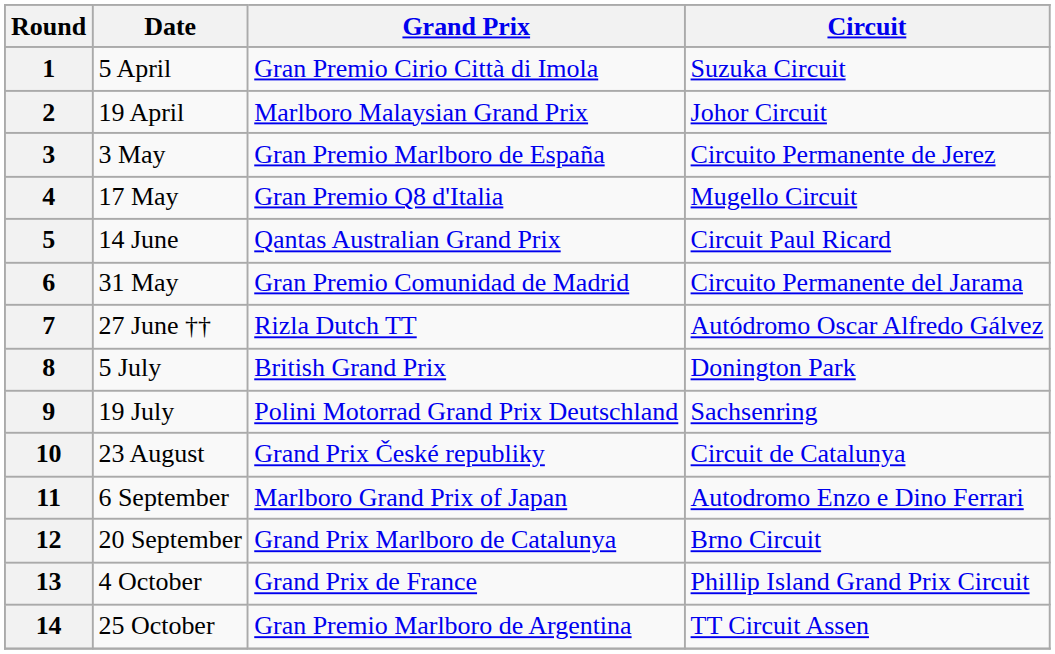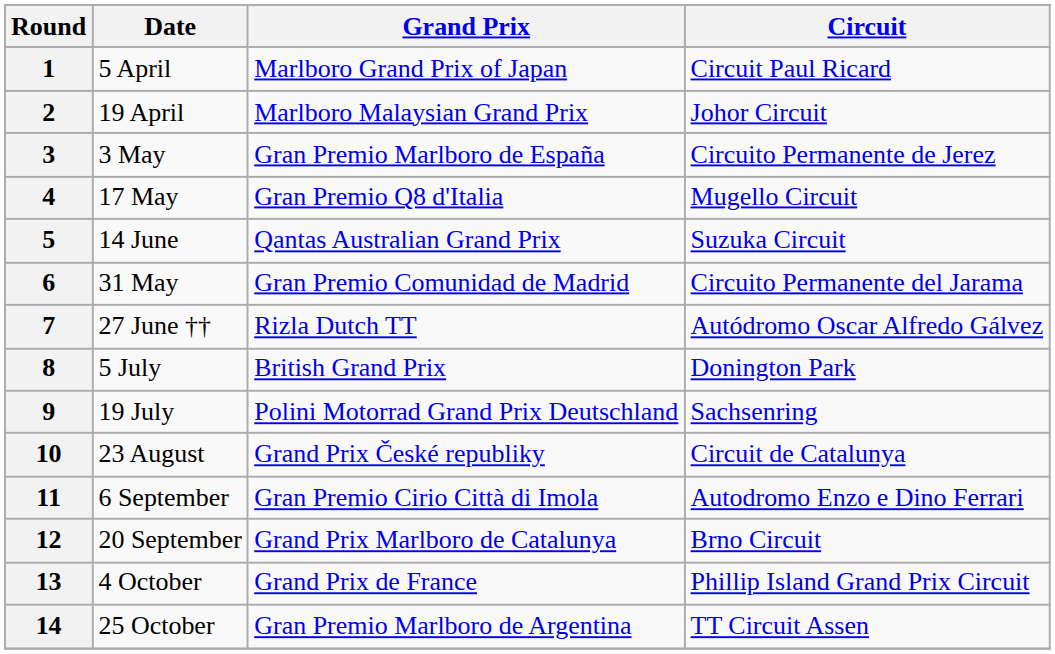1 | Grand Prix: Gran Premio Cirio Città di Imola -> Marlboro Grand Prix of Japan
1 | Circuit: Suzuka Circuit -> Circuit Paul Ricard
5 | Circuit: Circuit Paul Ricard -> Suzuka Circuit
11 | Grand Prix: Marlboro Grand Prix of Japan -> Gran Premio Cirio Città di Imola
